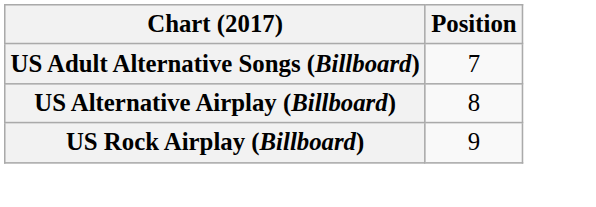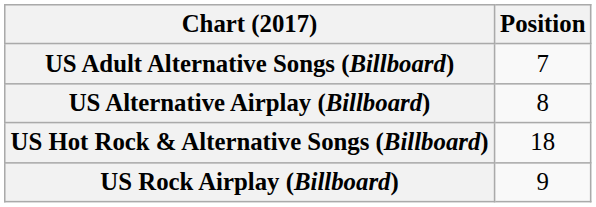+ row: US Hot Rock & Alternative Songs (Billboard) | 18
